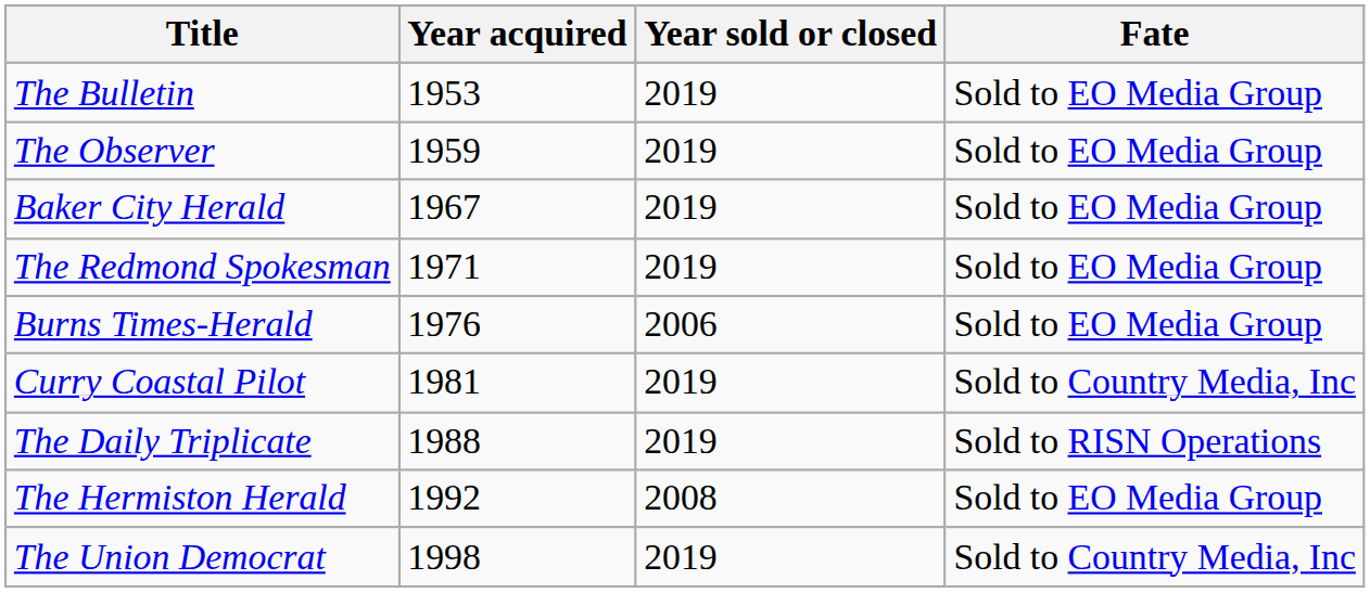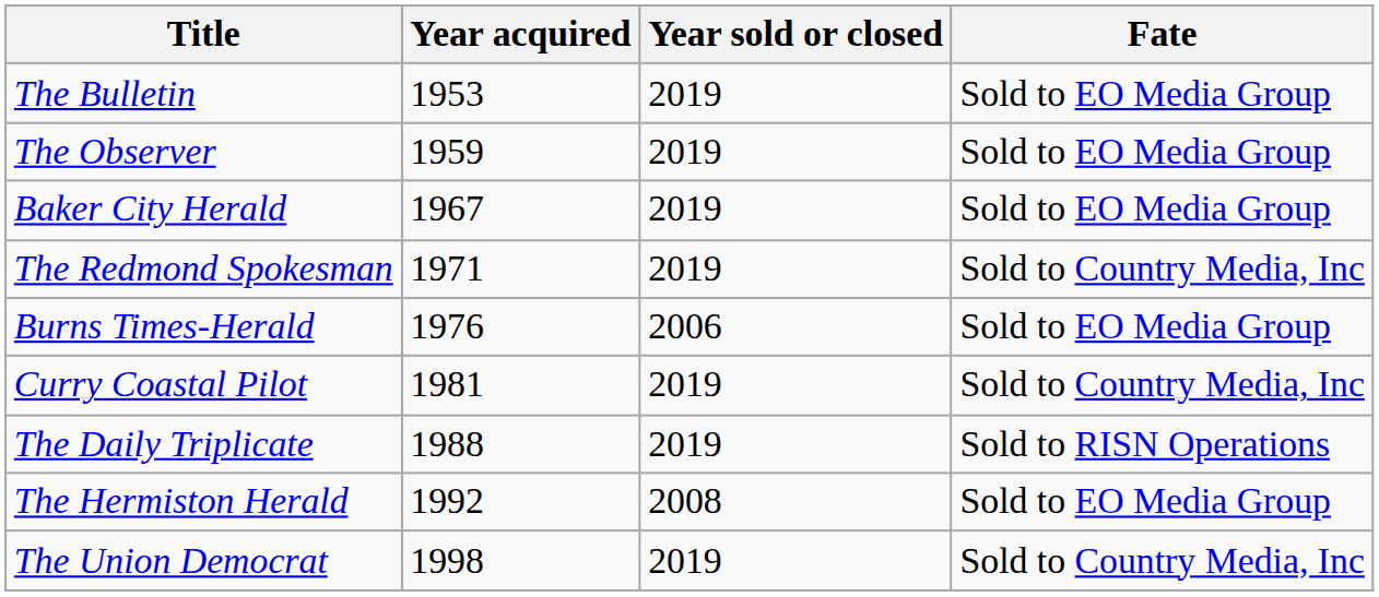The Redmond Spokesman | Fate: Sold to EO Media Group -> Sold to Country Media, Inc
